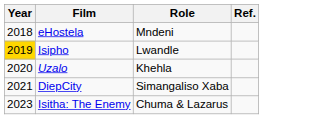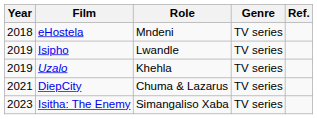+ column: Genre | TV series | TV series | TV series | TV series | TV series
Isipho | Year: gold background -> no background
Uzalo | Year: 2020 -> 2019
DiepCity | Role: Simangaliso Xaba -> Chuma & Lazarus
Isitha: The Enemy | Role: Chuma & Lazarus -> Simangaliso Xaba
